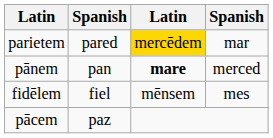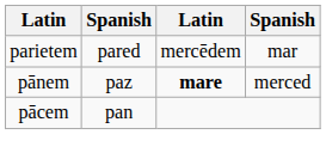parietem | column 3: gold background -> no background
pānem | column 2: pan -> paz
- row: fidēlem | fiel | mēnsem | mes
pācem | column 2: paz -> pan
